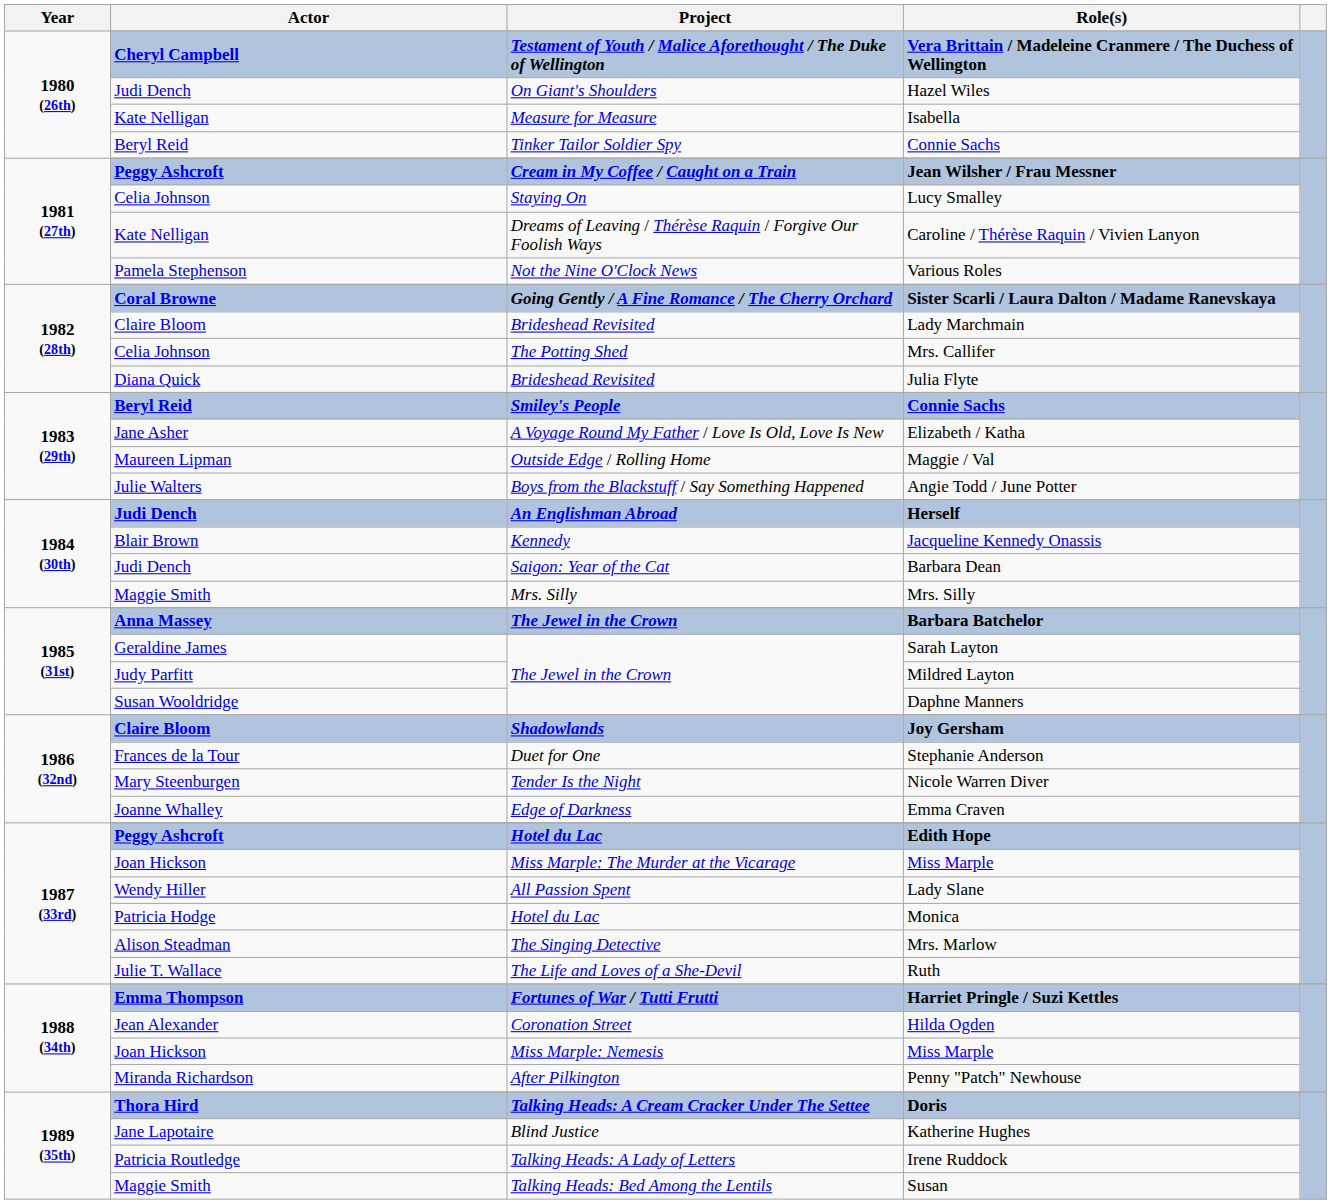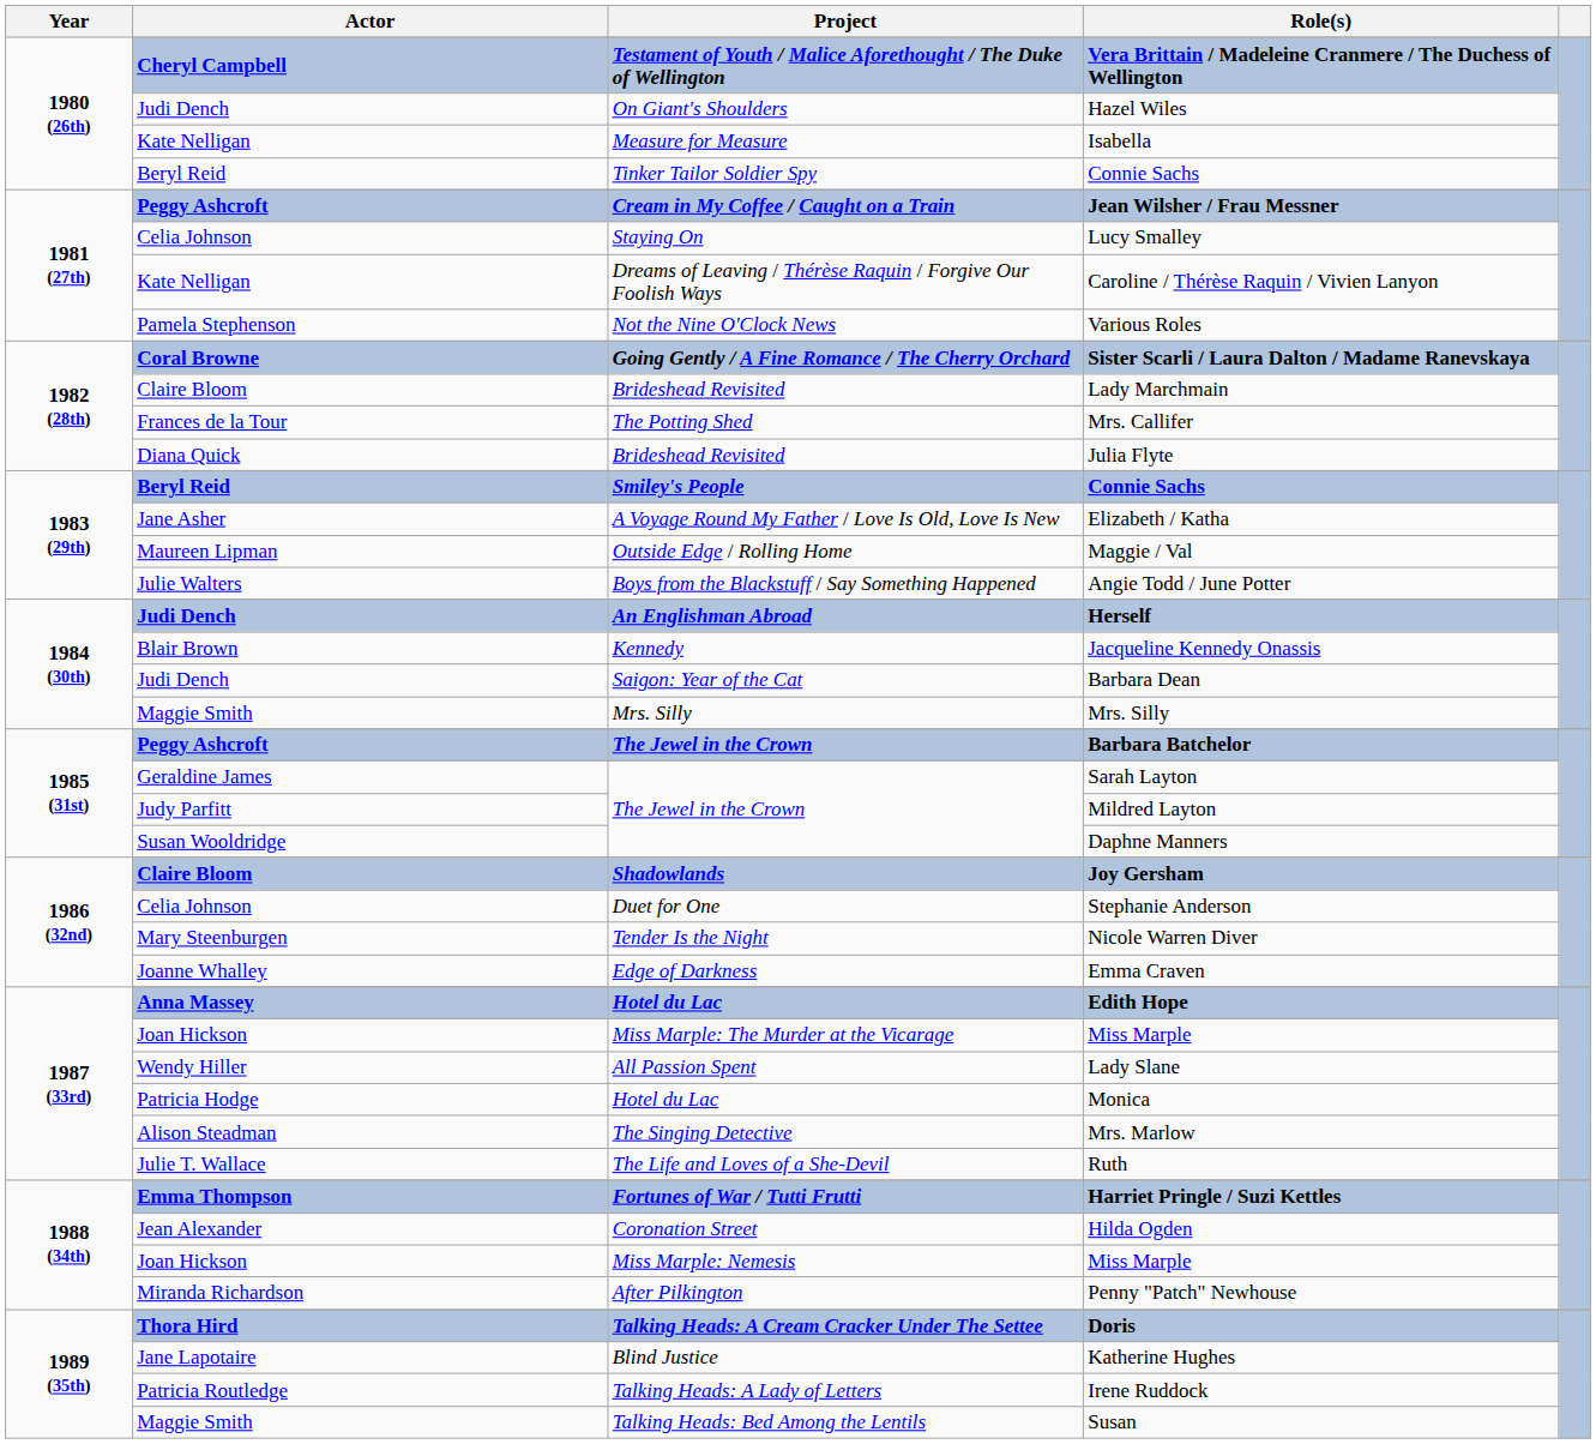Mrs. Callifer | Actor: Celia Johnson -> Frances de la Tour
Barbara Batchelor | Actor: Anna Massey -> Peggy Ashcroft
Stephanie Anderson | Actor: Frances de la Tour -> Celia Johnson
Edith Hope | Actor: Peggy Ashcroft -> Anna Massey
